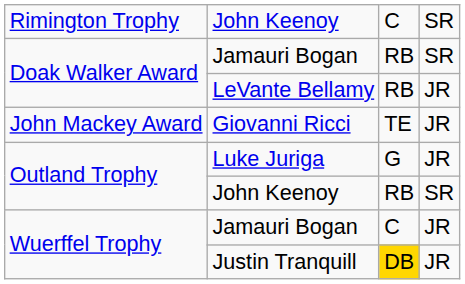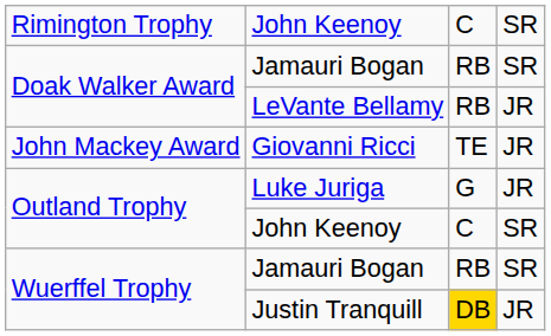Outland Trophy / John Keenoy | column 3: RB -> C
Wuerffel Trophy / Jamauri Bogan | column 3: C -> RB
Wuerffel Trophy / Jamauri Bogan | column 4: JR -> SR
